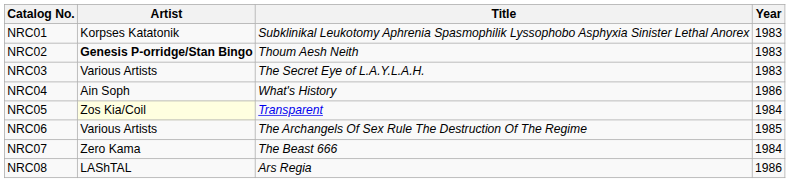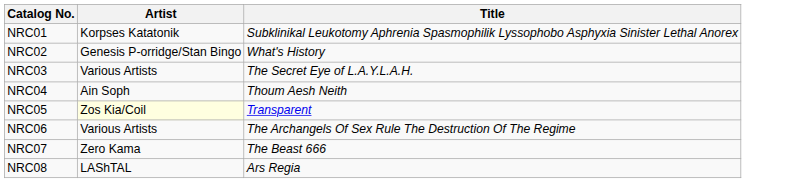- column: Year | 1983 | 1983 | 1983 | 1986 | 1984 | 1985 | 1984 | 1986
NRC02 | Artist: bold -> normal
NRC02 | Title: Thoum Aesh Neith -> What's History
NRC04 | Title: What's History -> Thoum Aesh Neith
